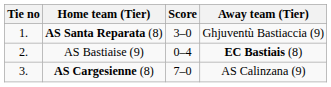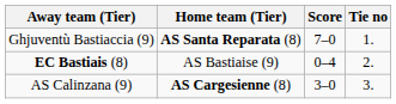columns swapped: Tie no <-> Away team (Tier)
AS Santa Reparata (8) | Score: 3–0 -> 7–0
AS Cargesienne (8) | Score: 7–0 -> 3–0
